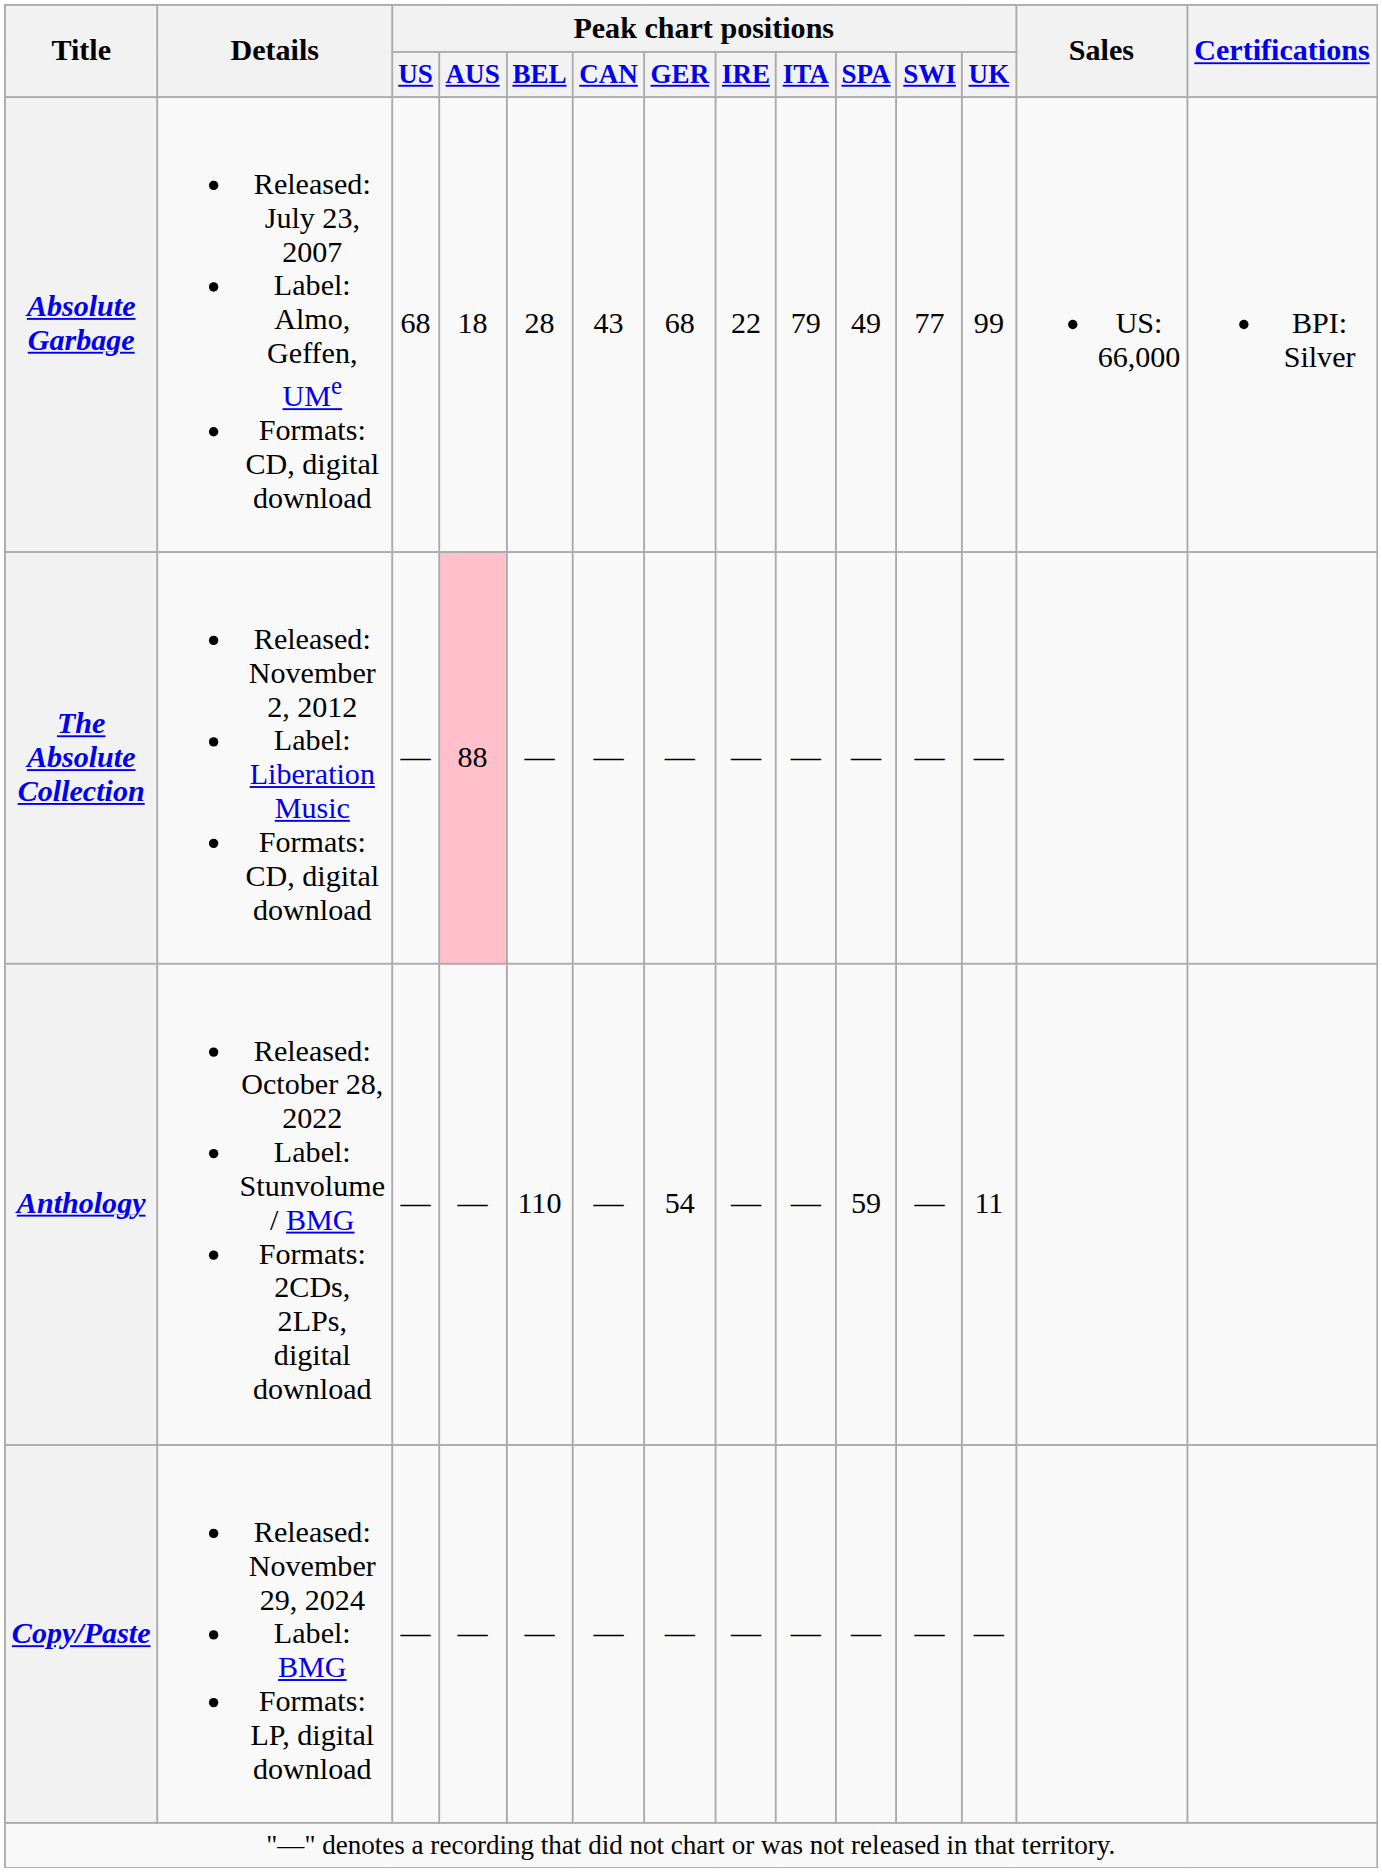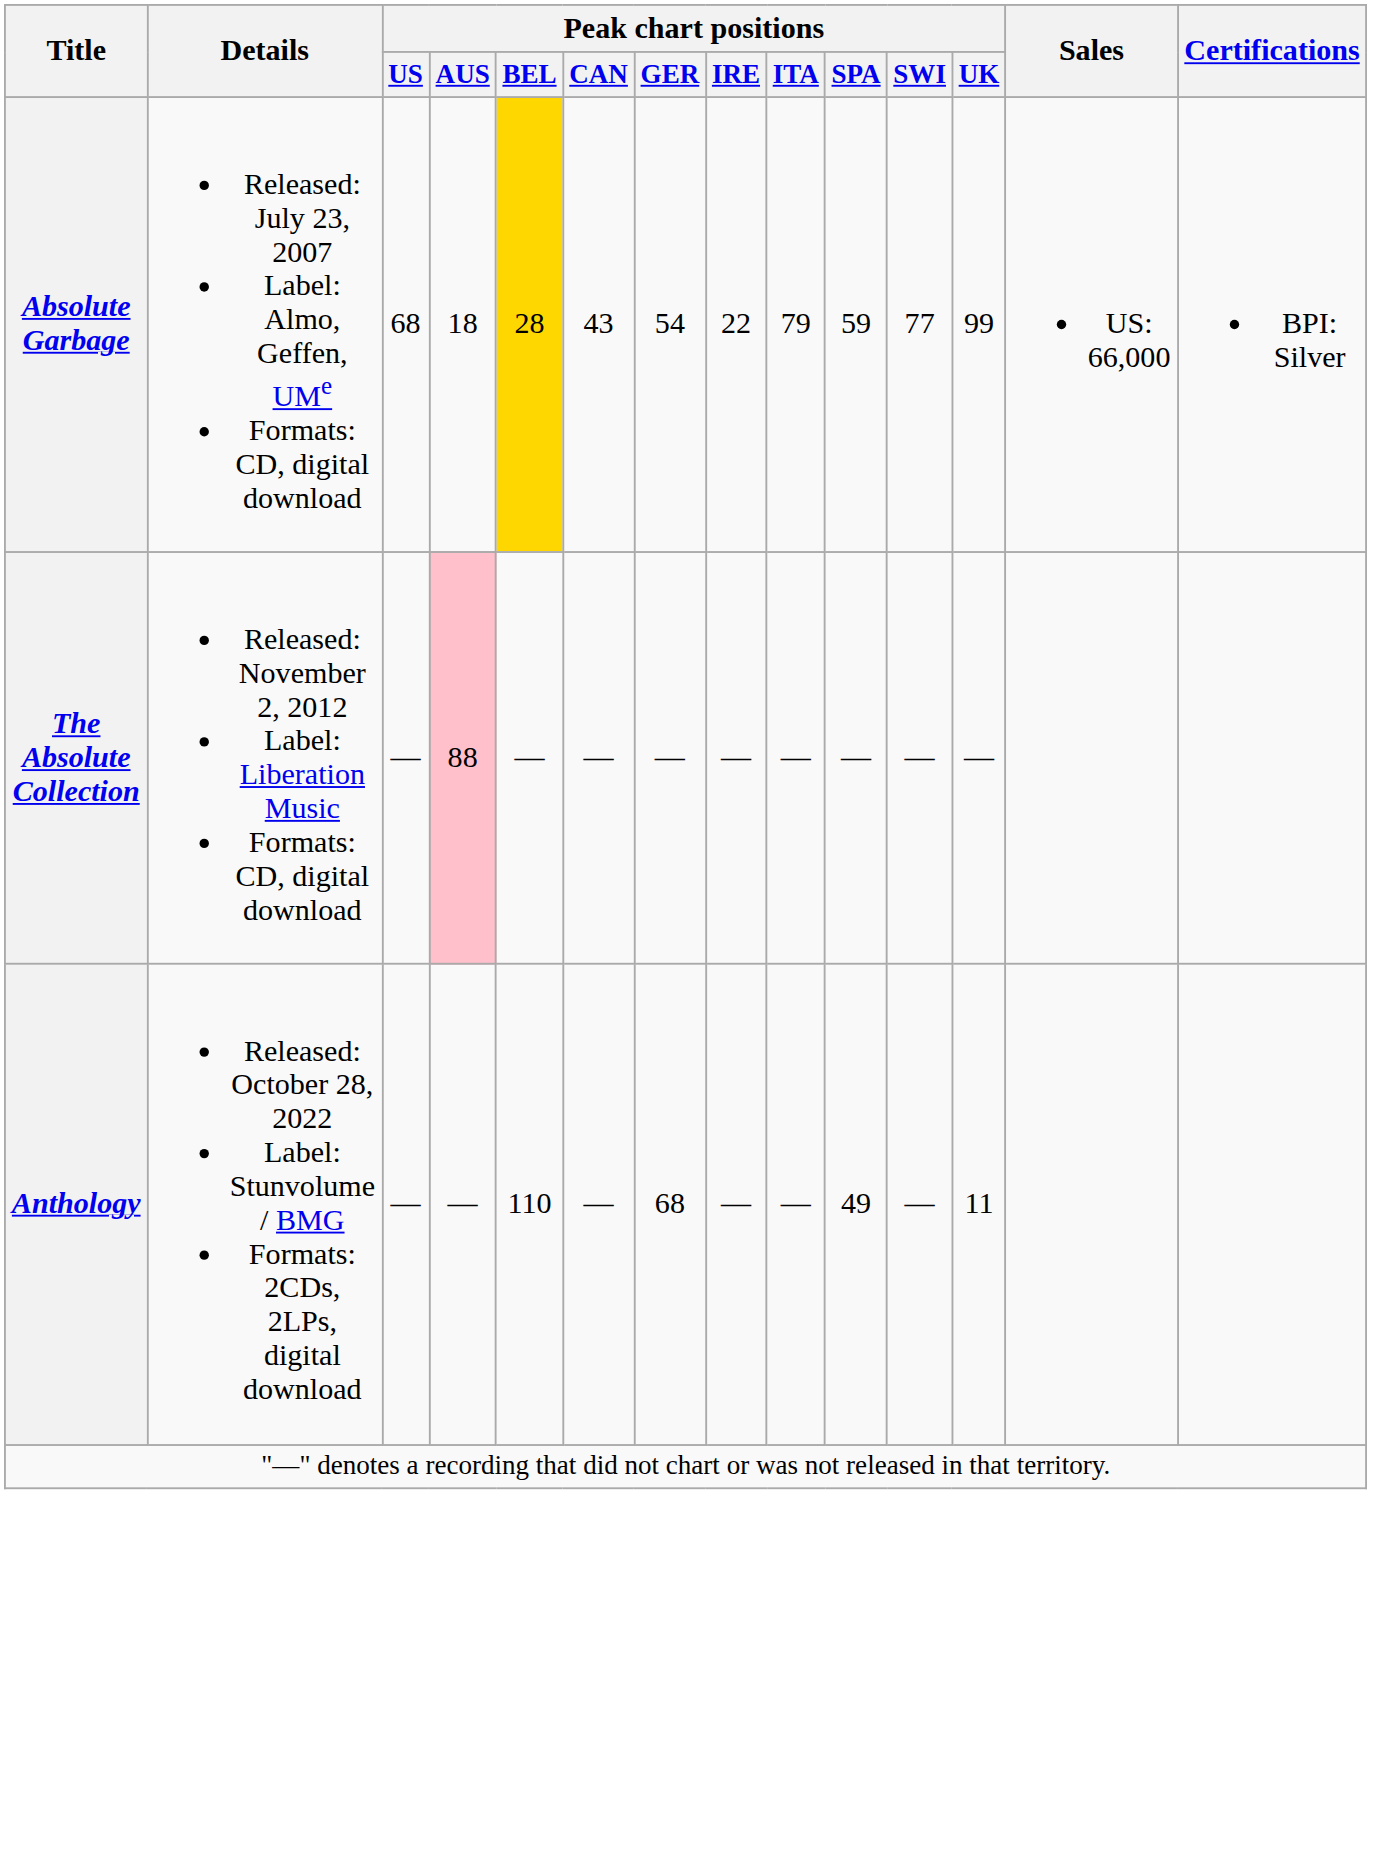Absolute Garbage | Peak chart positions / BEL: no background -> gold background
Absolute Garbage | Peak chart positions / GER: 68 -> 54
Absolute Garbage | Peak chart positions / SPA: 49 -> 59
Anthology | Peak chart positions / GER: 54 -> 68
Anthology | Peak chart positions / SPA: 59 -> 49
- row: Copy/Paste | Released: November 29, 2024 Label: BMG Formats: LP, digital download | — | — | — | — | — | — | — | — | — | —
